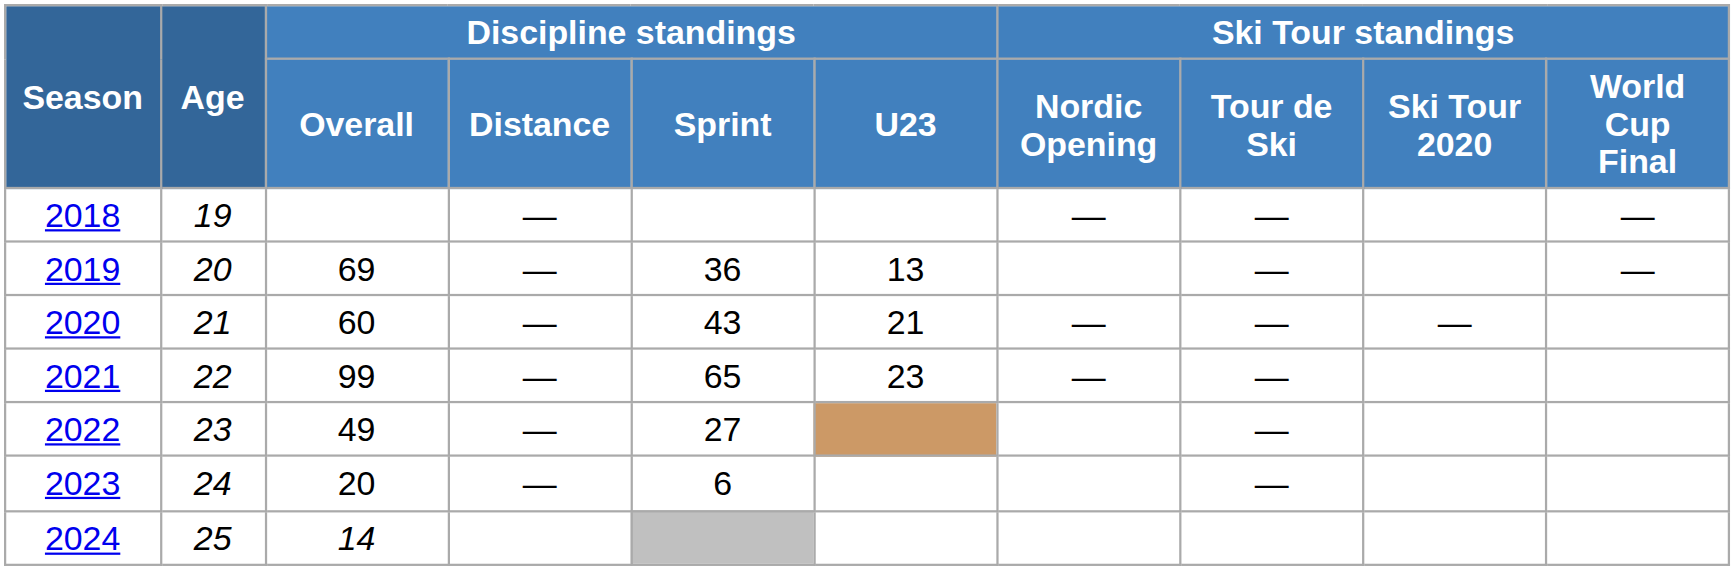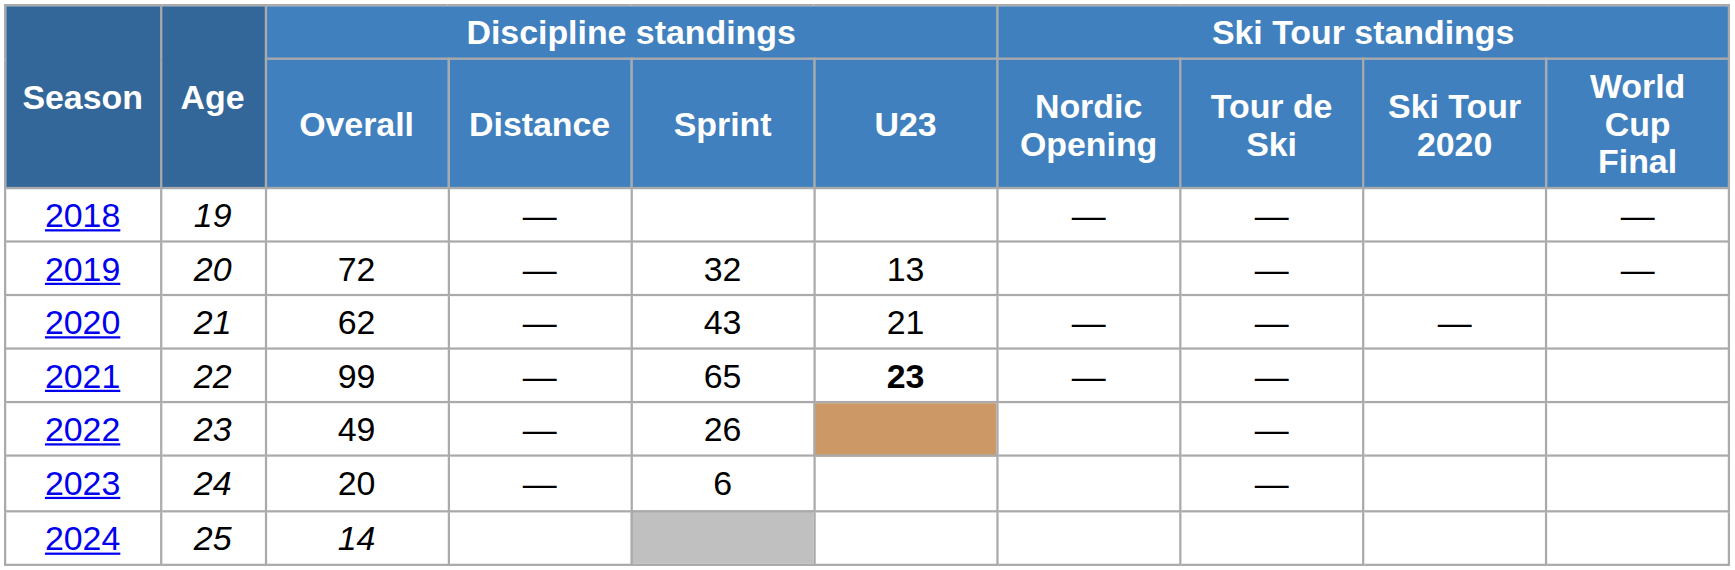2019 | Discipline standings / Overall: 69 -> 72
2019 | Discipline standings / Sprint: 36 -> 32
2020 | Discipline standings / Overall: 60 -> 62
2021 | Discipline standings / U23: normal -> bold
2022 | Discipline standings / Sprint: 27 -> 26
